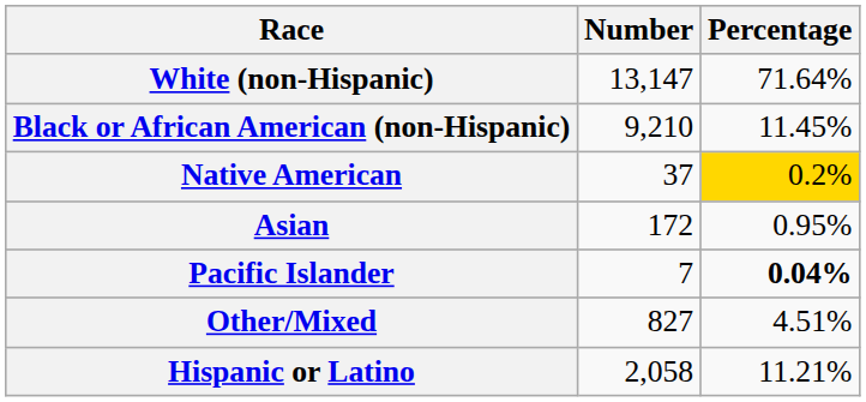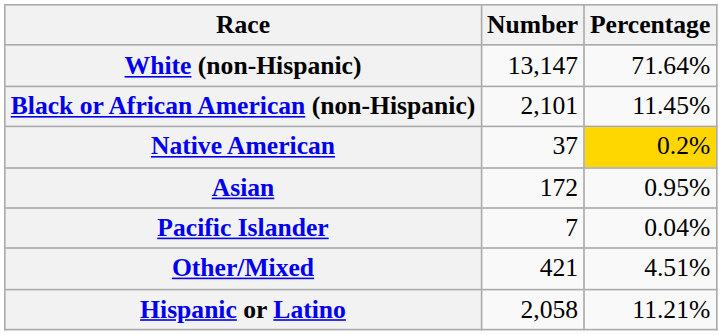Black or African American (non-Hispanic) | Number: 9,210 -> 2,101
Pacific Islander | Percentage: bold -> normal
Other/Mixed | Number: 827 -> 421
